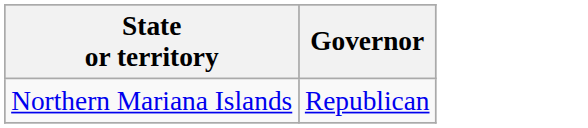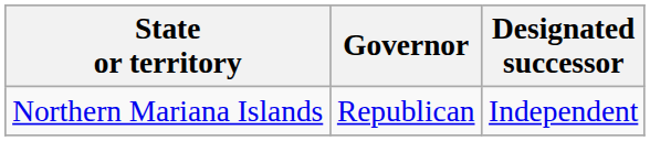+ column: Designated successor | Independent
